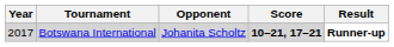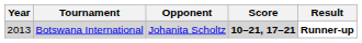Botswana International | Year: 2017 -> 2013
